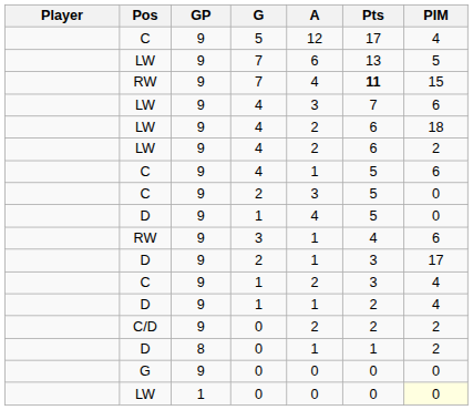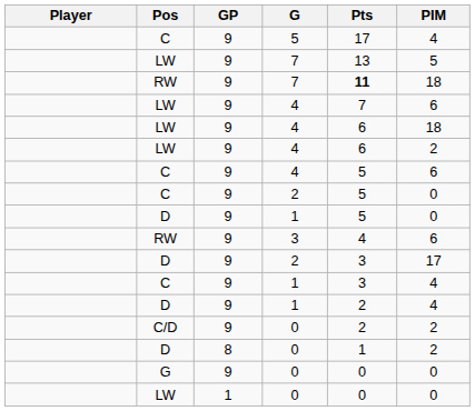- column: A | 12 | 6 | 4 | 3 | 2 | 2 | 1 | 3 | 4 | 1 | 1 | 2 | 1 | 2 | 1 | 0 | 0
RW / 7 | PIM: 15 -> 18
LW / 0 | PIM: lightyellow background -> no background
